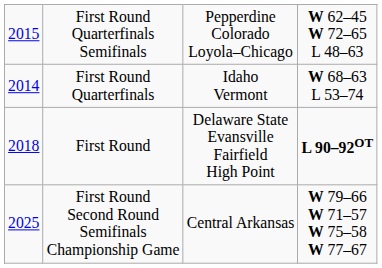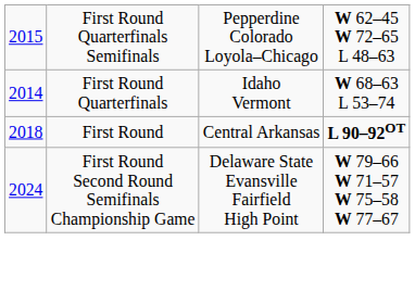First Round | column 3: Delaware State Evansville Fairfield High Point -> Central Arkansas
First Round Second Round Semifinals Championship Game | column 1: 2025 -> 2024
First Round Second Round Semifinals Championship Game | column 3: Central Arkansas -> Delaware State Evansville Fairfield High Point
